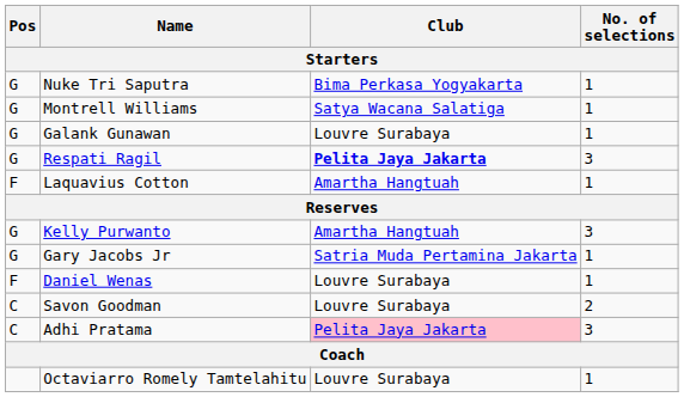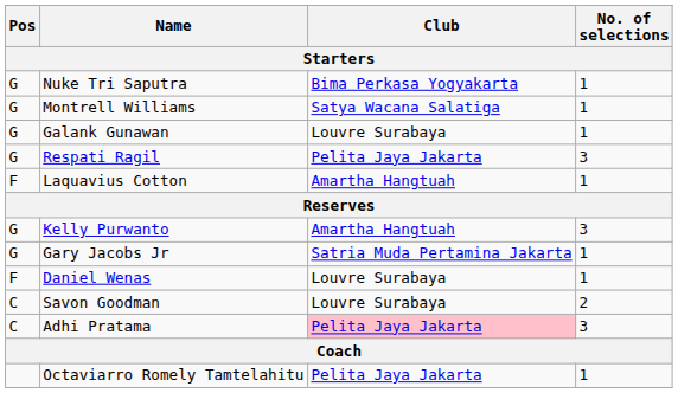Respati Ragil | Club: bold -> normal
Octaviarro Romely Tamtelahitu | Club: Louvre Surabaya -> Pelita Jaya Jakarta
